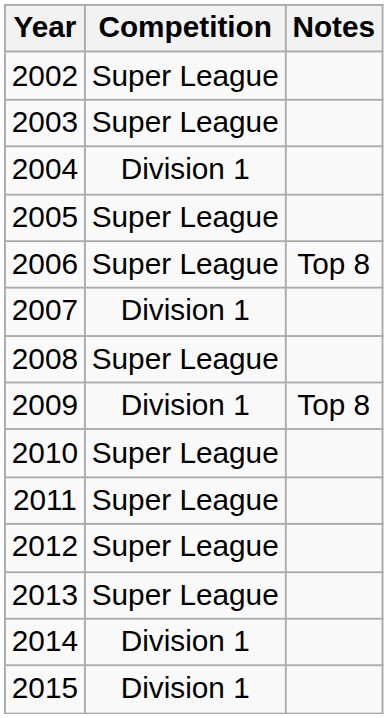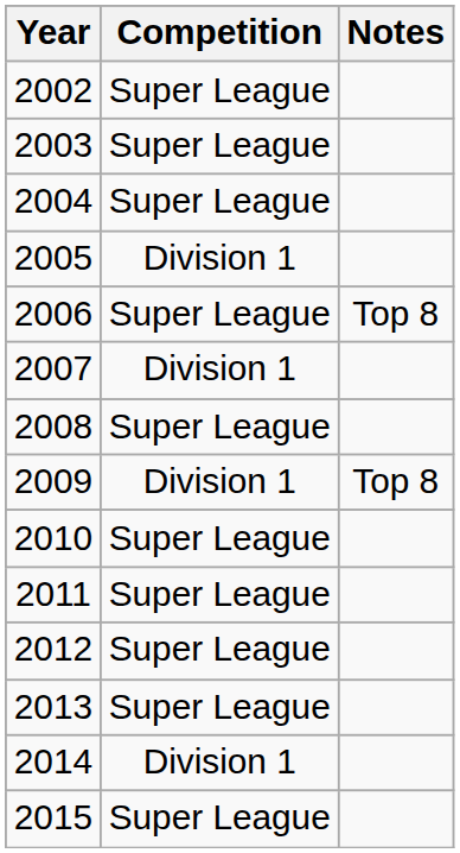2004 | Competition: Division 1 -> Super League
2005 | Competition: Super League -> Division 1
2015 | Competition: Division 1 -> Super League
